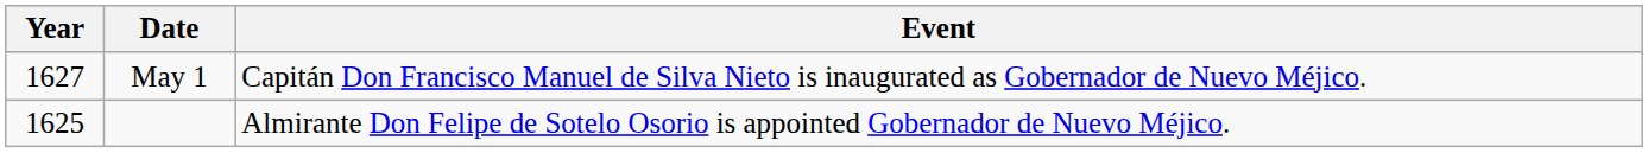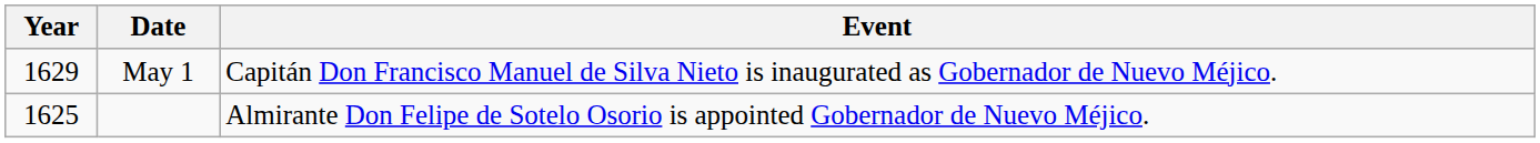May 1 | Year: 1627 -> 1629
